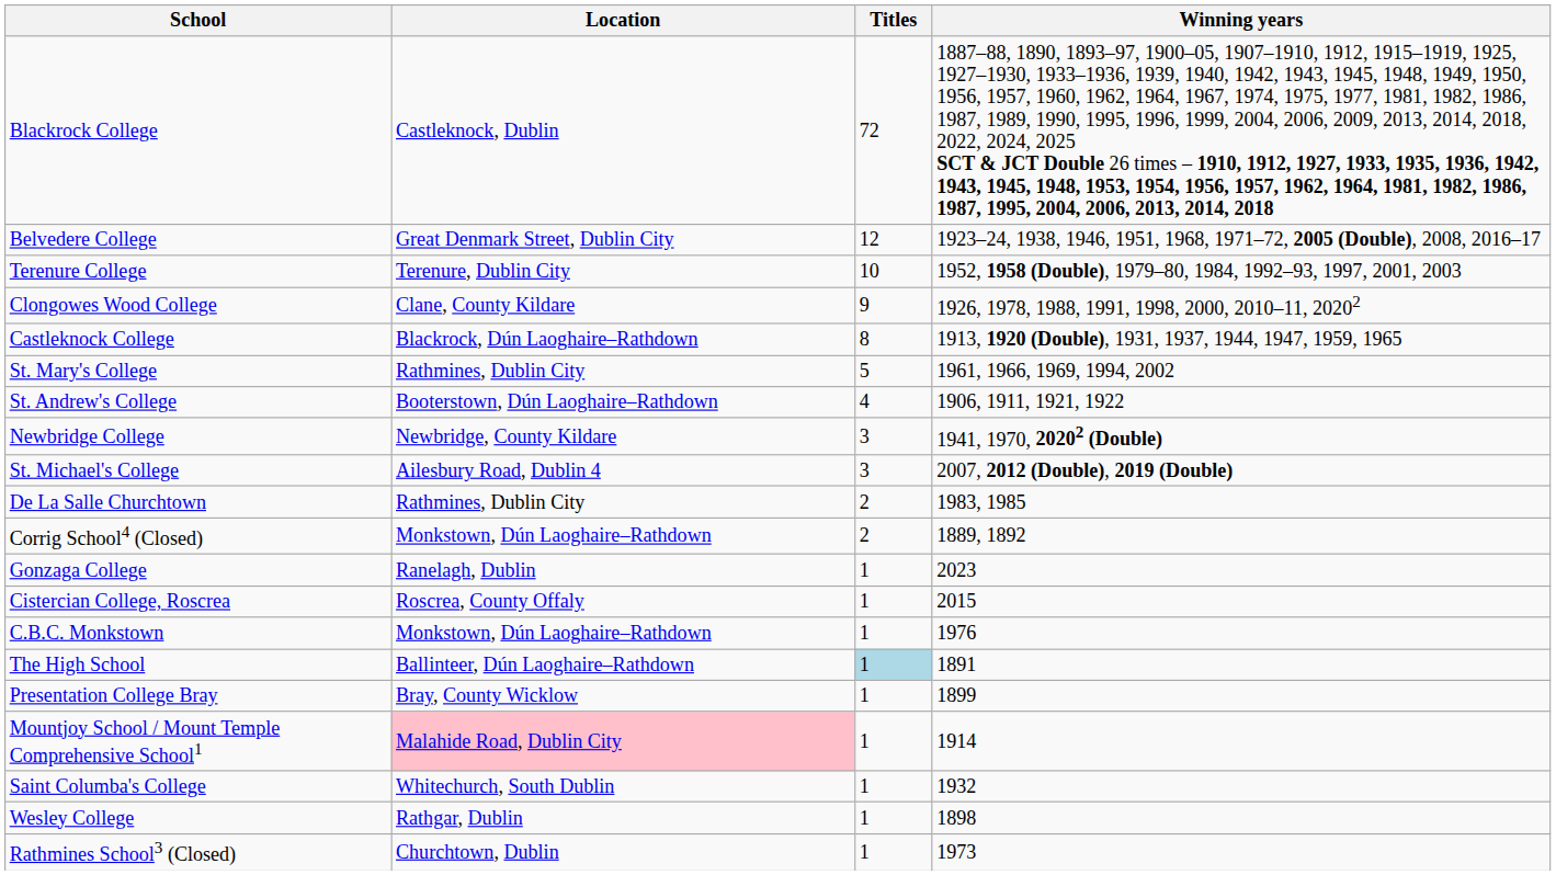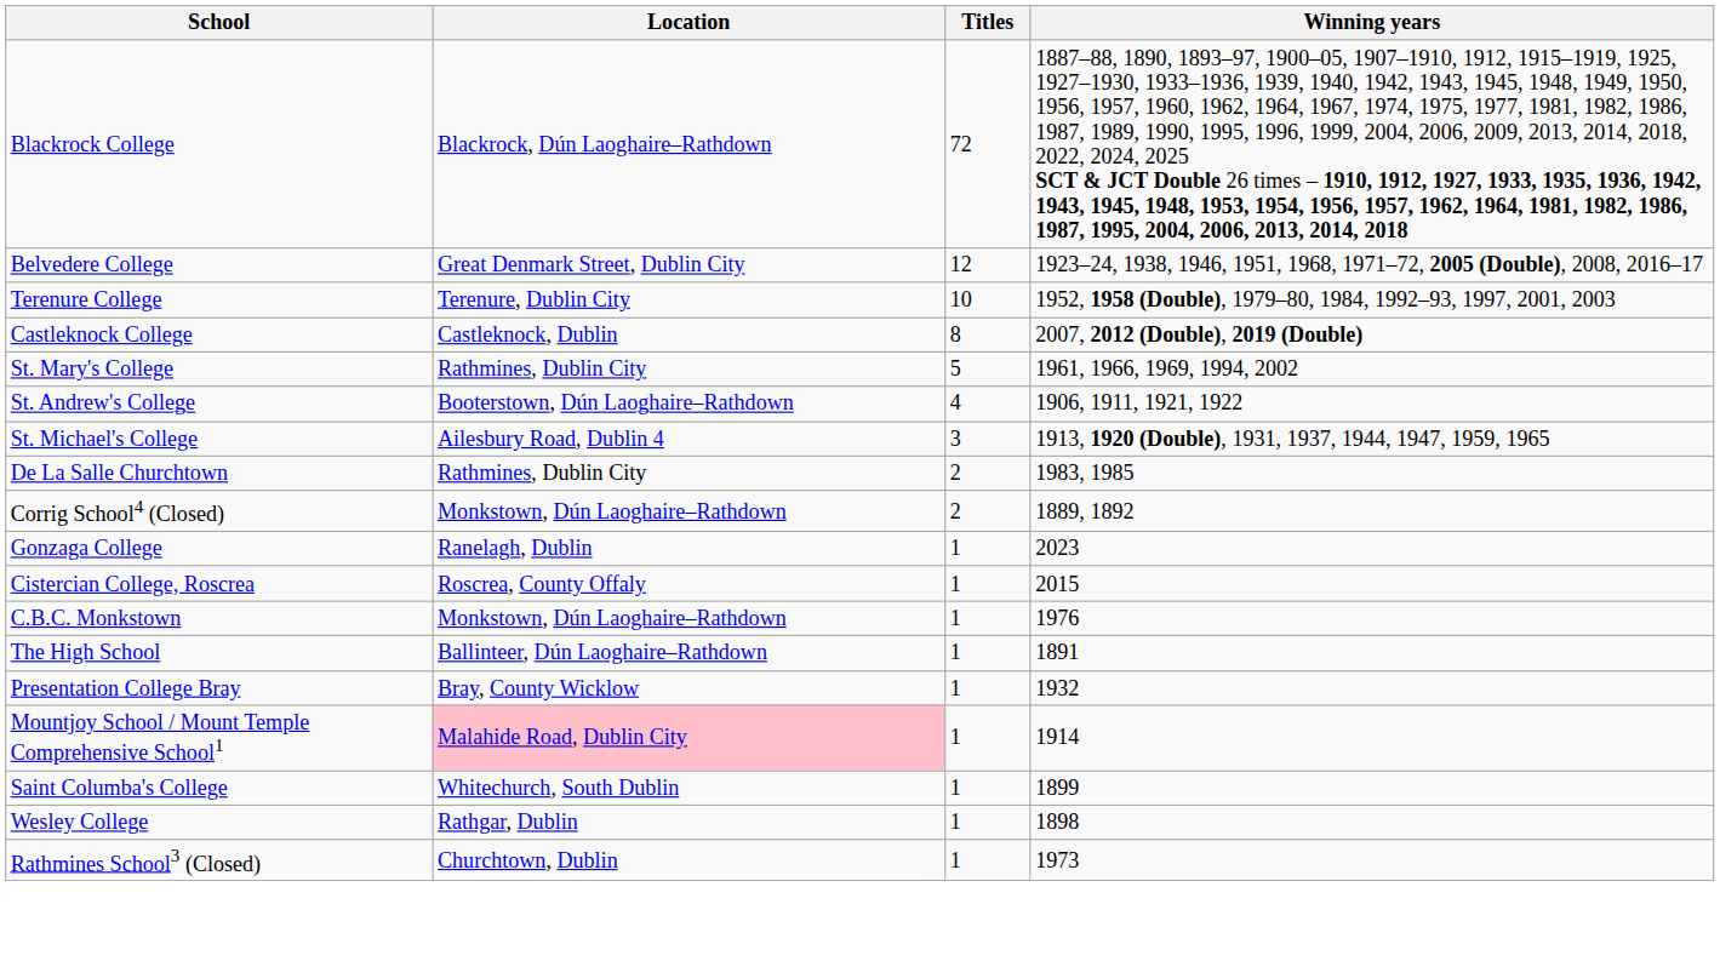Blackrock College | Location: Castleknock, Dublin -> Blackrock, Dún Laoghaire–Rathdown
- row: Clongowes Wood College | Clane, County Kildare | 9 | 1926, 1978, 1988, 1991, 1998, 2000, 2010–11, 20202
Castleknock College | Location: Blackrock, Dún Laoghaire–Rathdown -> Castleknock, Dublin
Castleknock College | Winning years: 1913, 1920 (Double), 1931, 1937, 1944, 1947, 1959, 1965 -> 2007, 2012 (Double), 2019 (Double)
- row: Newbridge College | Newbridge, County Kildare | 3 | 1941, 1970, 20202 (Double)
St. Michael's College | Winning years: 2007, 2012 (Double), 2019 (Double) -> 1913, 1920 (Double), 1931, 1937, 1944, 1947, 1959, 1965
The High School | Titles: lightblue background -> no background
Presentation College Bray | Winning years: 1899 -> 1932
Saint Columba's College | Winning years: 1932 -> 1899
